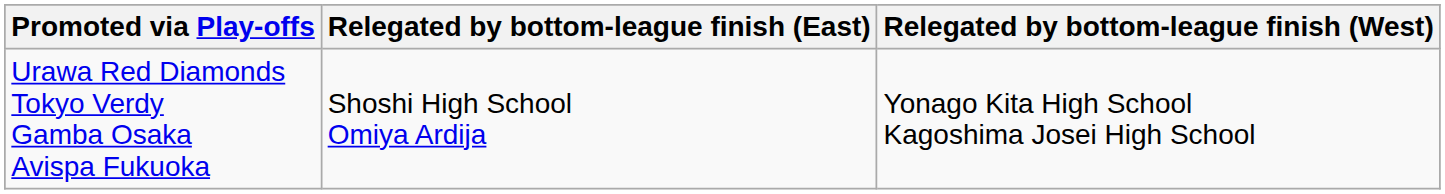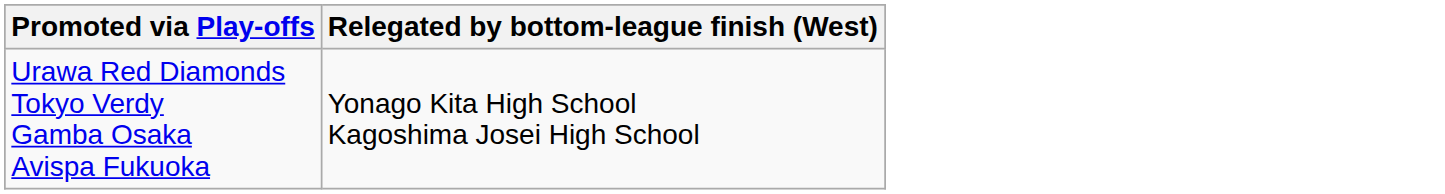- column: Relegated by bottom-league finish (East) | Shoshi High School Omiya Ardija
